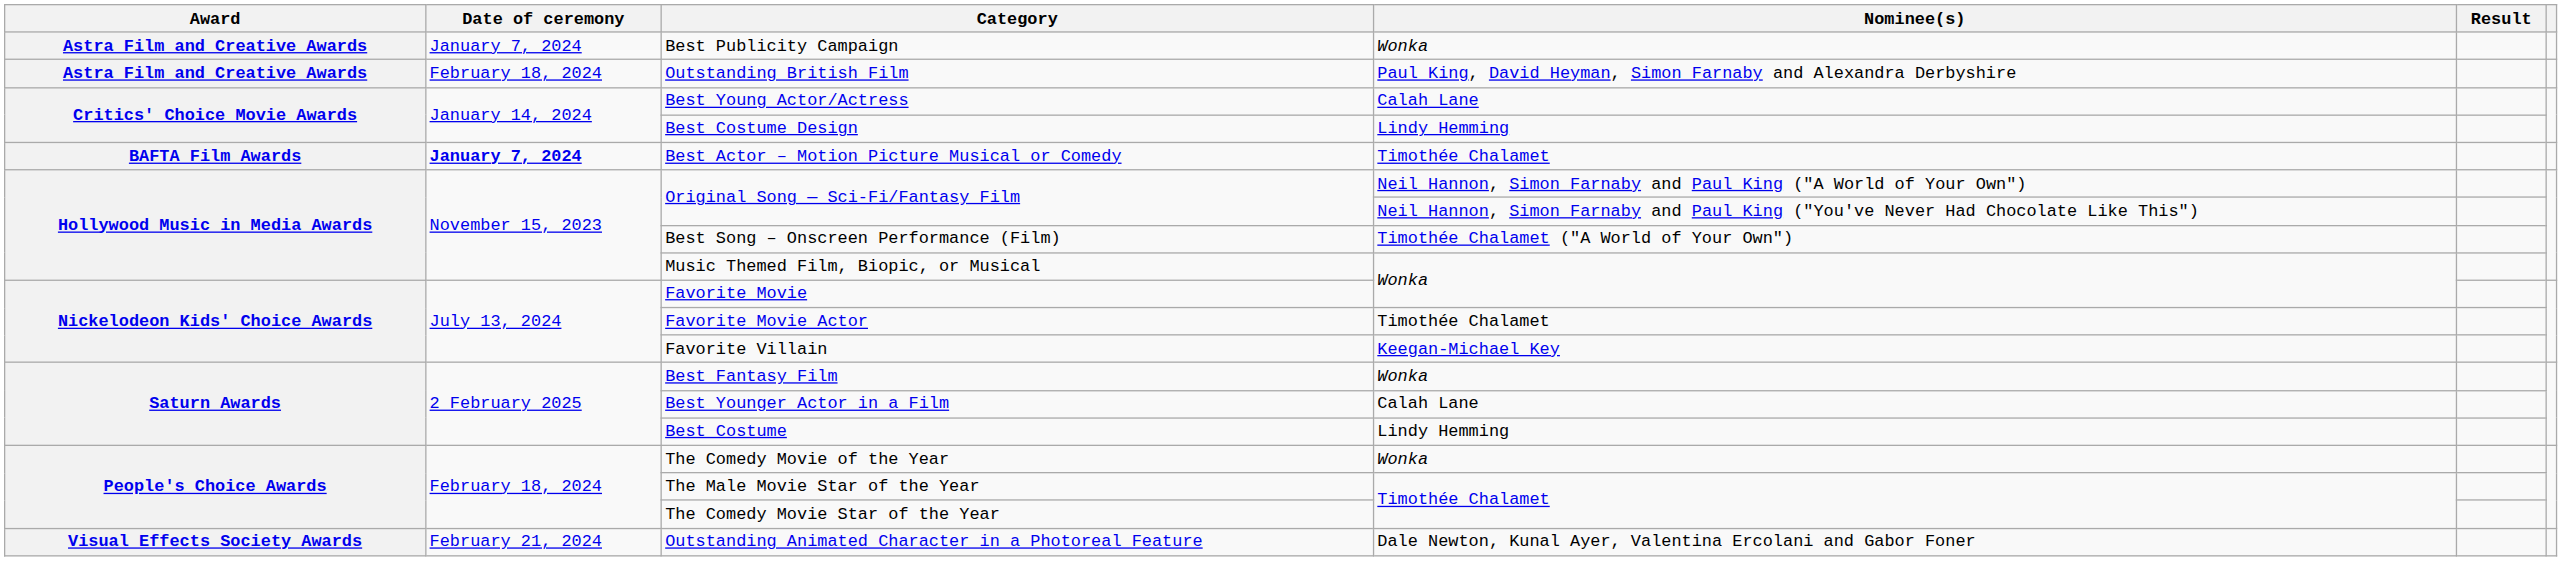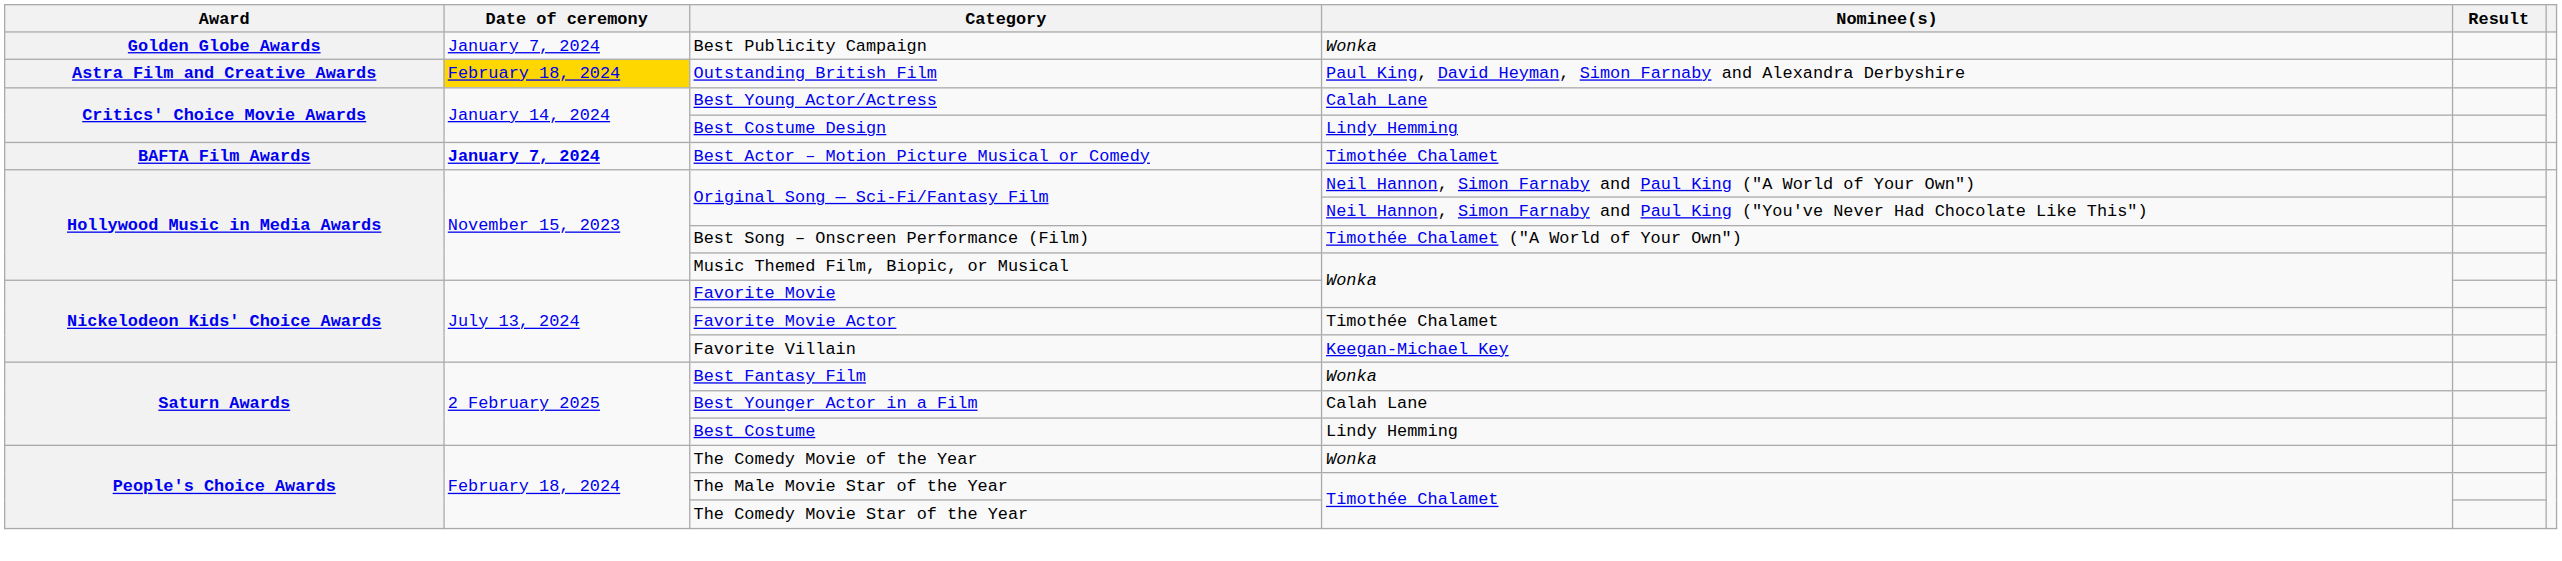Best Publicity Campaign | Award: Astra Film and Creative Awards -> Golden Globe Awards
Outstanding British Film | Date of ceremony: no background -> gold background
- row: Visual Effects Society Awards | February 21, 2024 | Outstanding Animated Character in a Photoreal Feature | Dale Newton, Kunal Ayer, Valentina Ercolani and Gabor Foner
